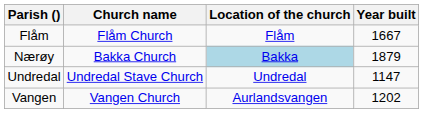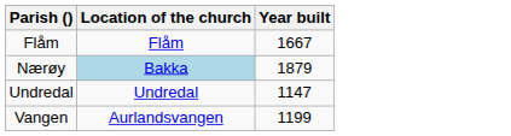- column: Church name | Flåm Church | Bakka Church | Undredal Stave Church | Vangen Church
Vangen | Year built: 1202 -> 1199
